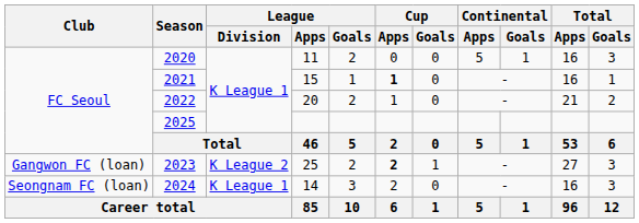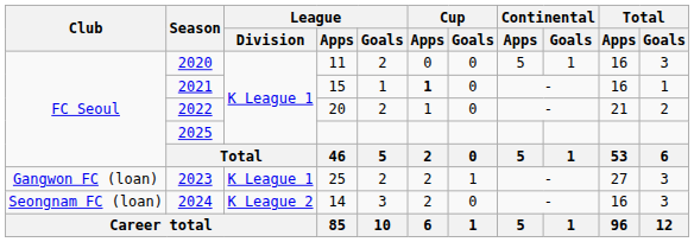2023 | League / Division: K League 2 -> K League 1
2023 | Cup / Apps: bold -> normal
2024 | League / Division: K League 1 -> K League 2
